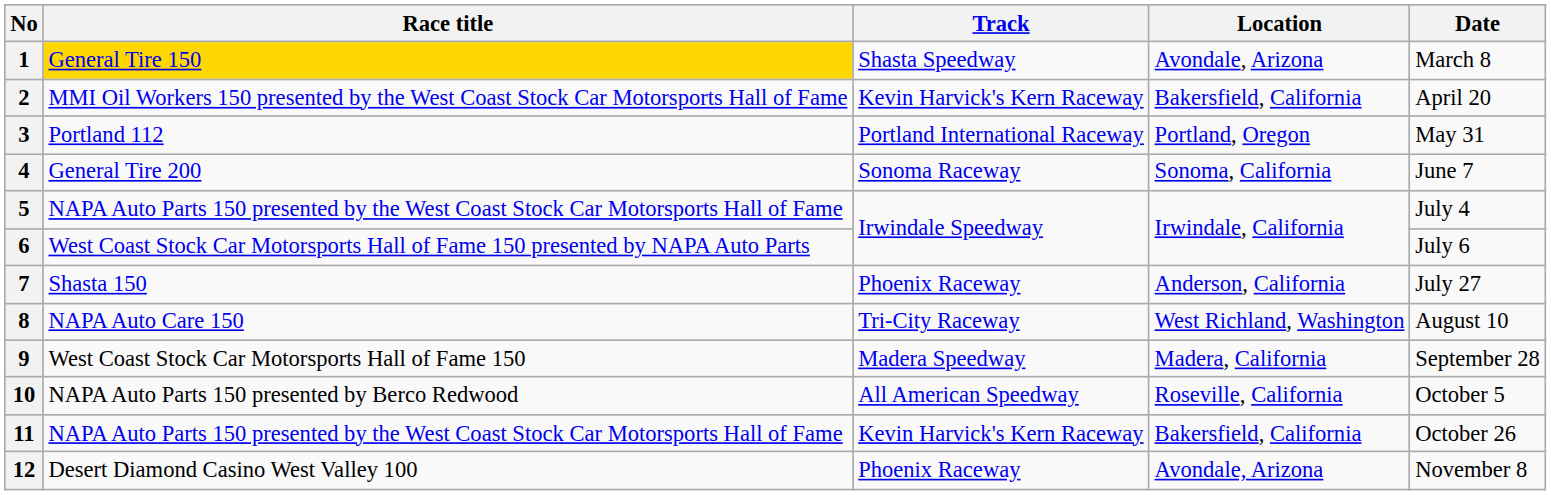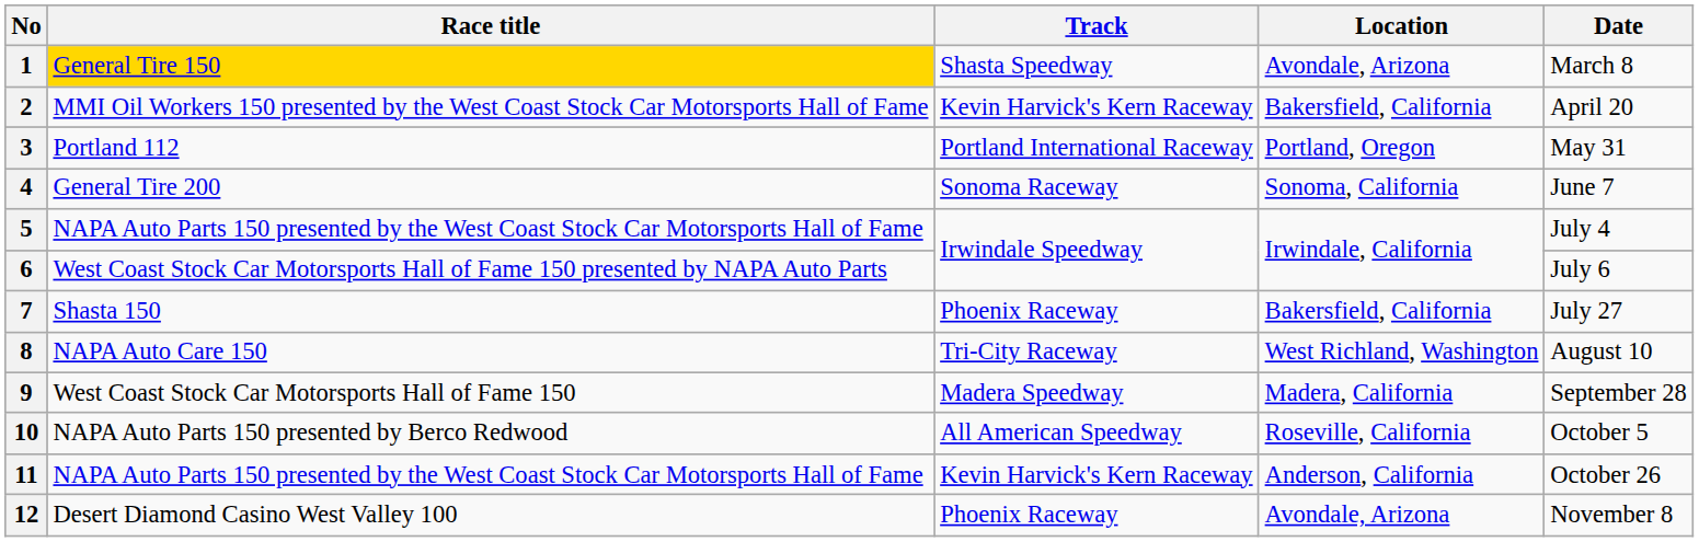7 | Location: Anderson, California -> Bakersfield, California
11 | Location: Bakersfield, California -> Anderson, California
